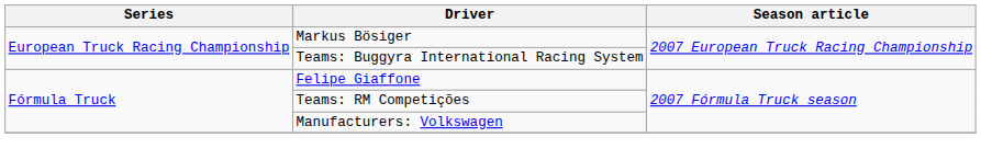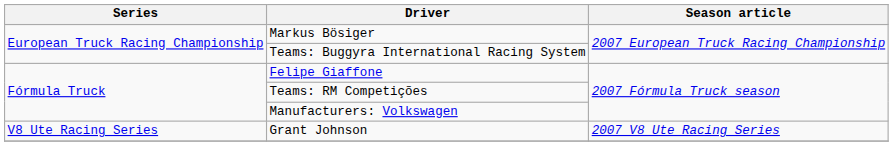+ row: V8 Ute Racing Series | Grant Johnson | 2007 V8 Ute Racing Series
